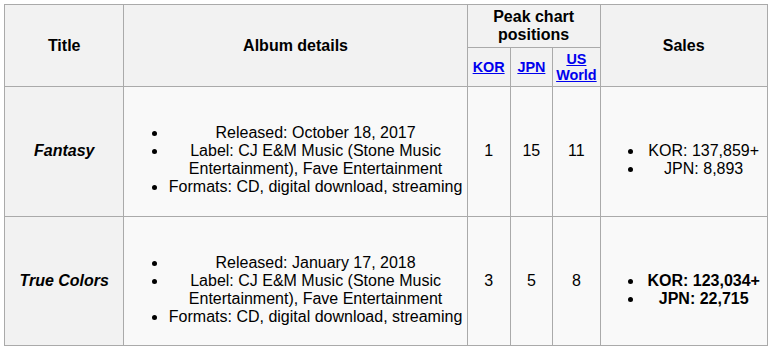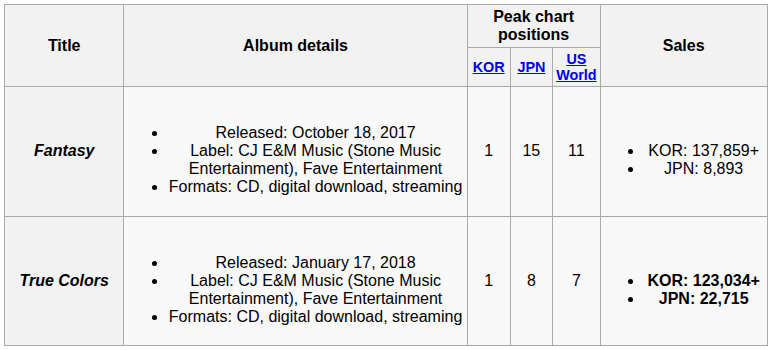True Colors | Peak chart positions / KOR: 3 -> 1
True Colors | Peak chart positions / JPN: 5 -> 8
True Colors | Peak chart positions / US World: 8 -> 7
